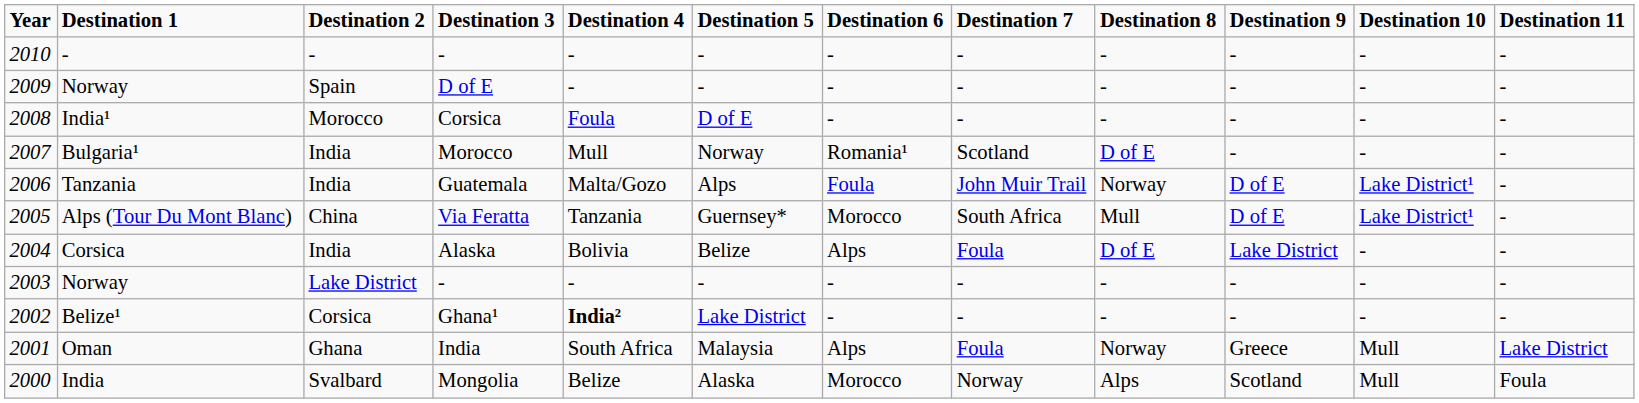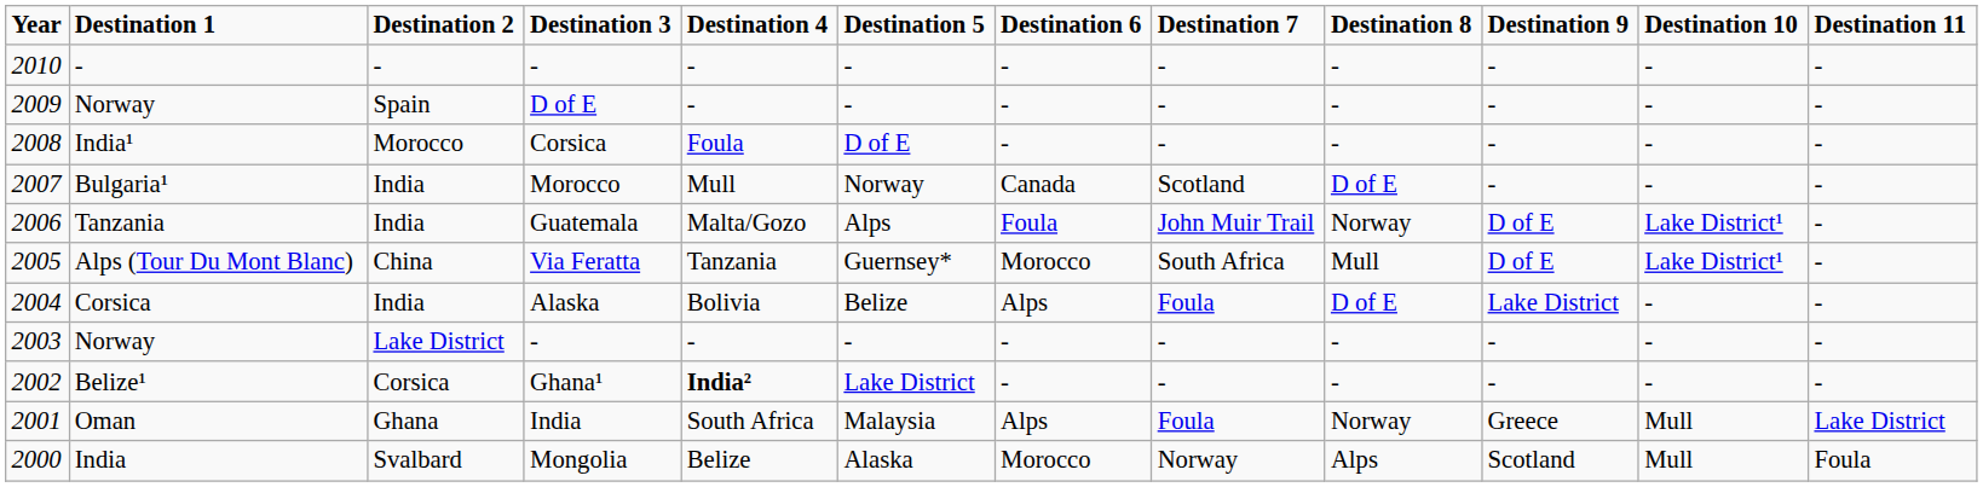Bulgaria¹ | Destination 6: Romania¹ -> Canada
